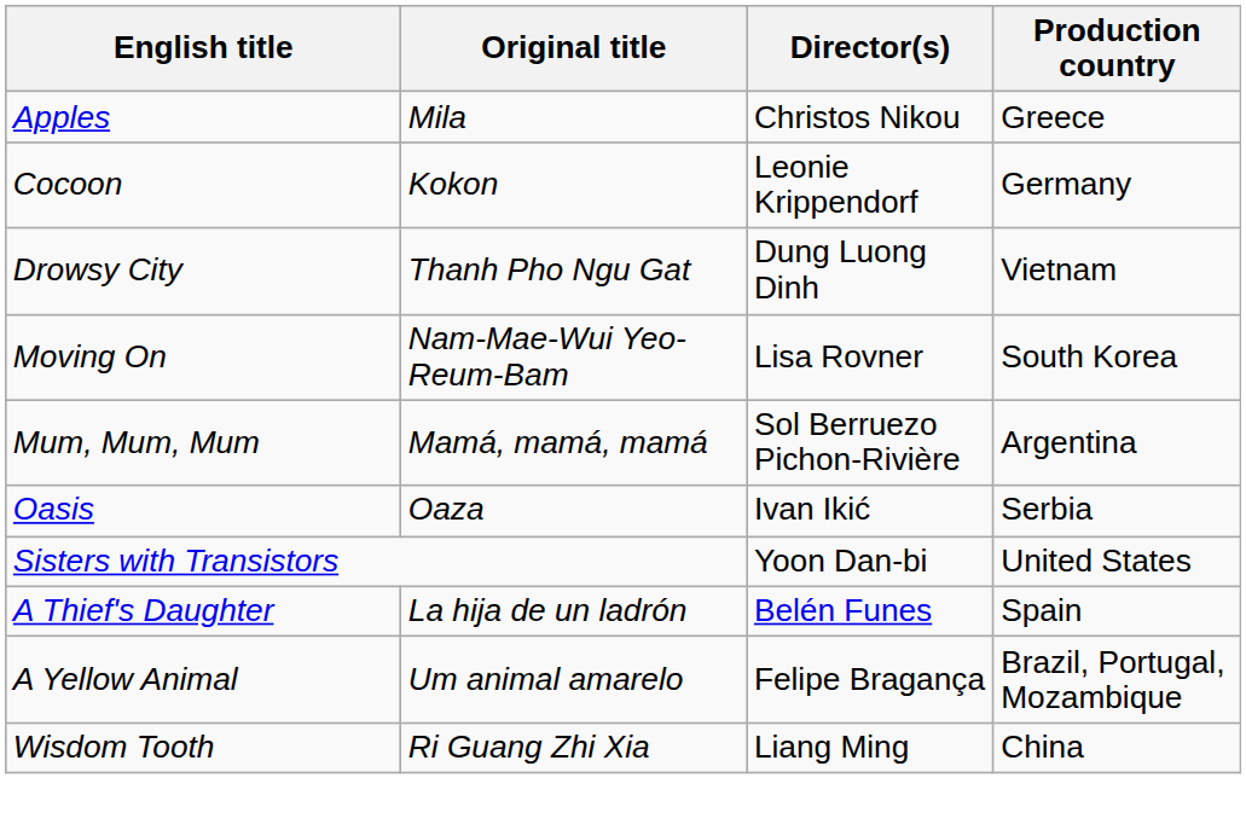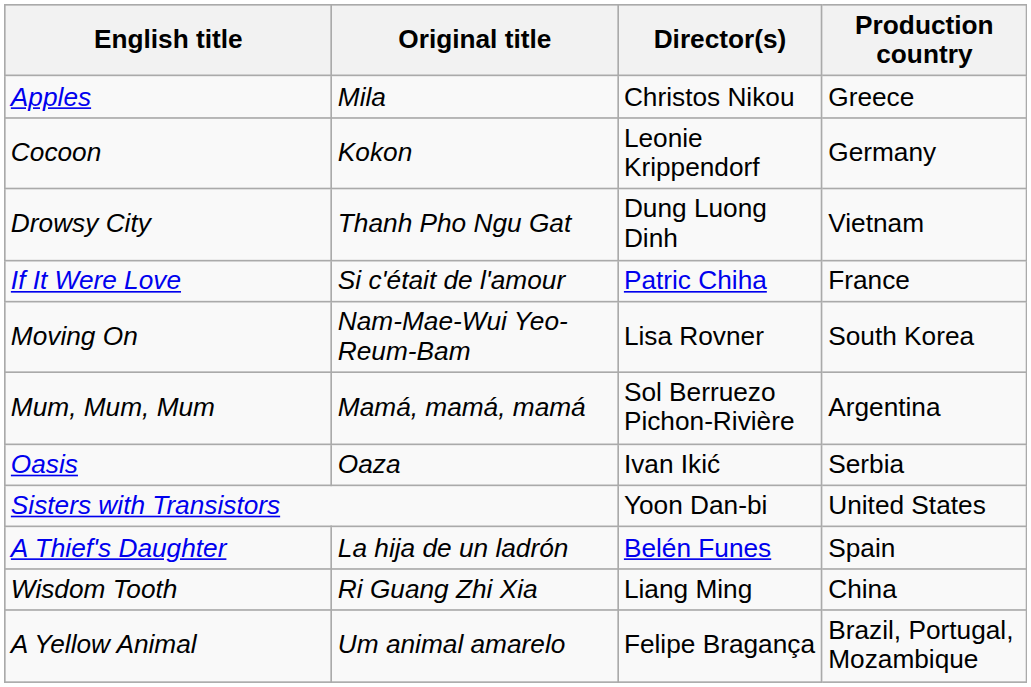+ row: If It Were Love | Si c'était de l'amour | Patric Chiha | France
rows swapped: Wisdom Tooth <-> A Yellow Animal
